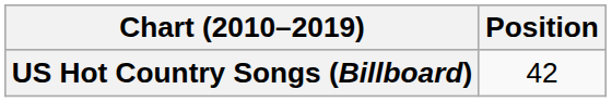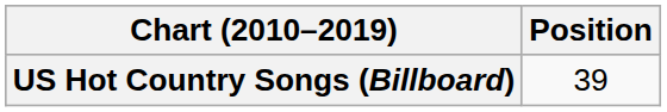US Hot Country Songs (Billboard) | Position: 42 -> 39
